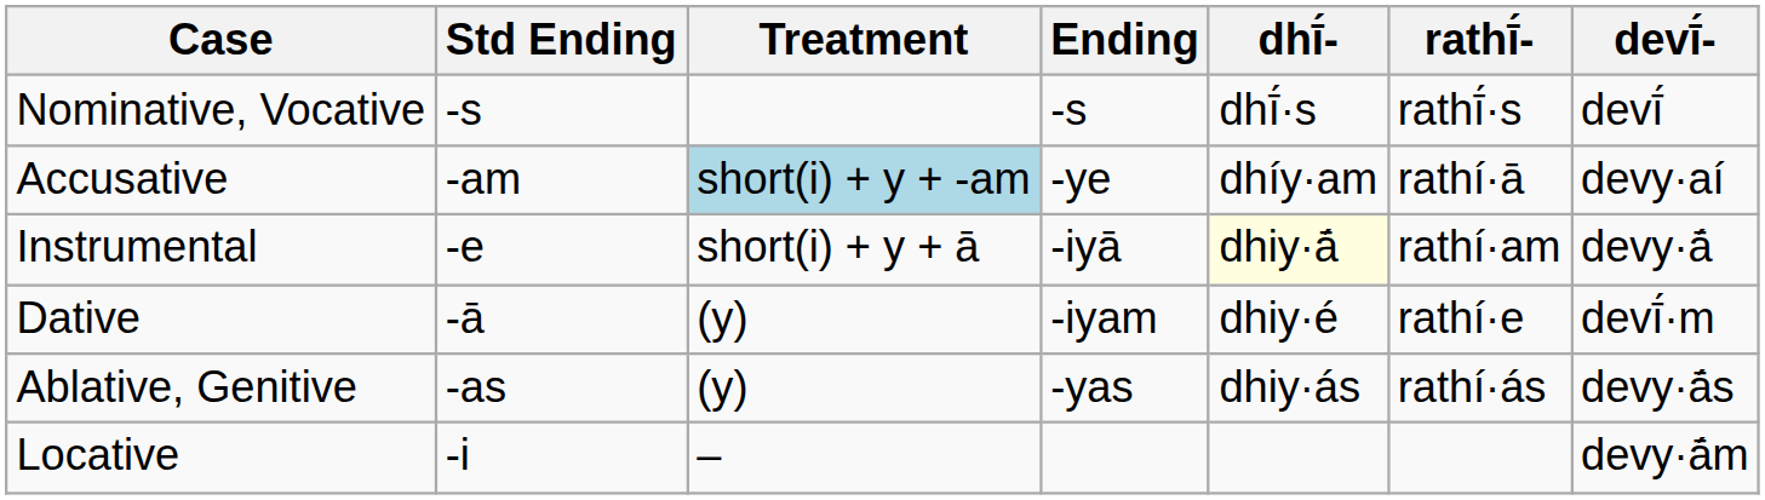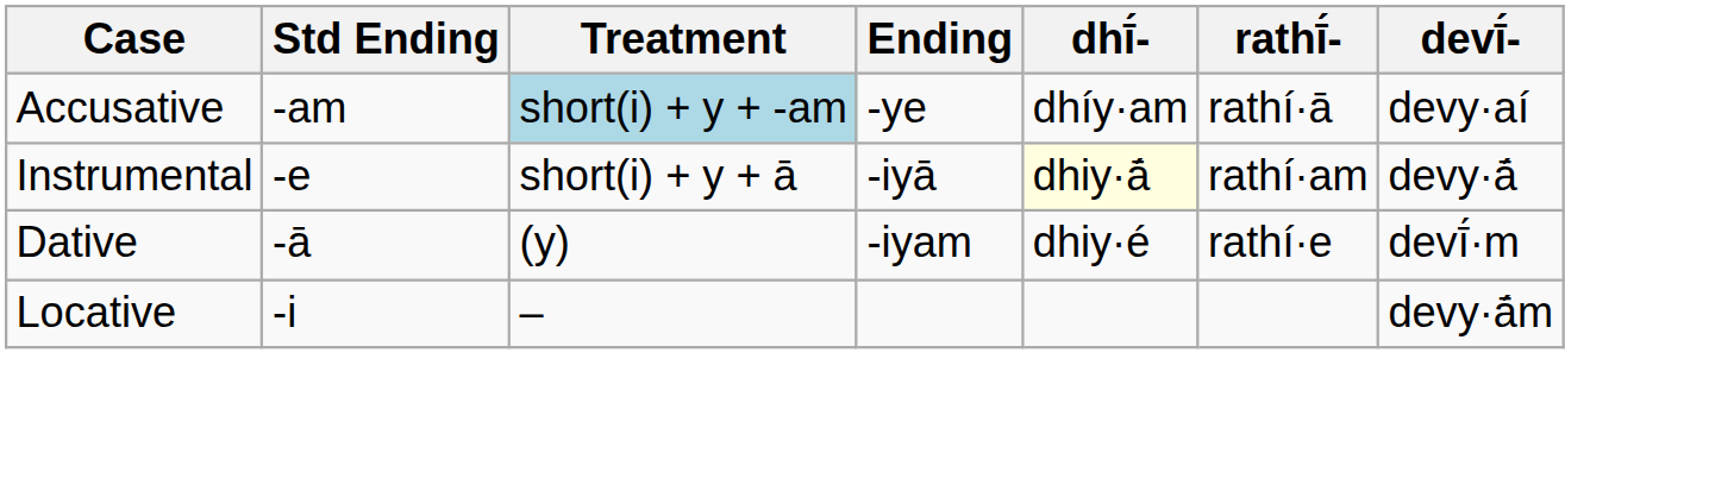- row: Nominative, Vocative | -s | -s | dhī́·s | rathī́·s | devī́
- row: Ablative, Genitive | -as | (y) | -yas | dhiy·ás | rathí·ás | devy·ā́s
